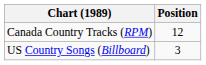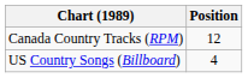US Country Songs (Billboard) | Position: 3 -> 4
